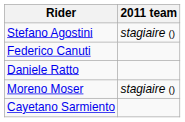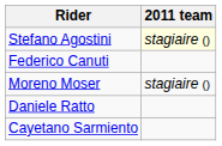Stefano Agostini | 2011 team: no background -> lightyellow background
rows swapped: Moreno Moser <-> Daniele Ratto
